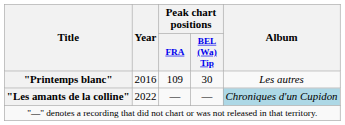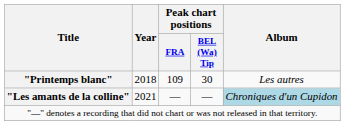"Printemps blanc" | Year: 2016 -> 2018
"Les amants de la colline" | Year: 2022 -> 2021
